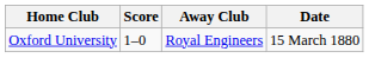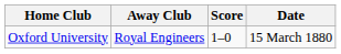columns swapped: Score <-> Away Club
